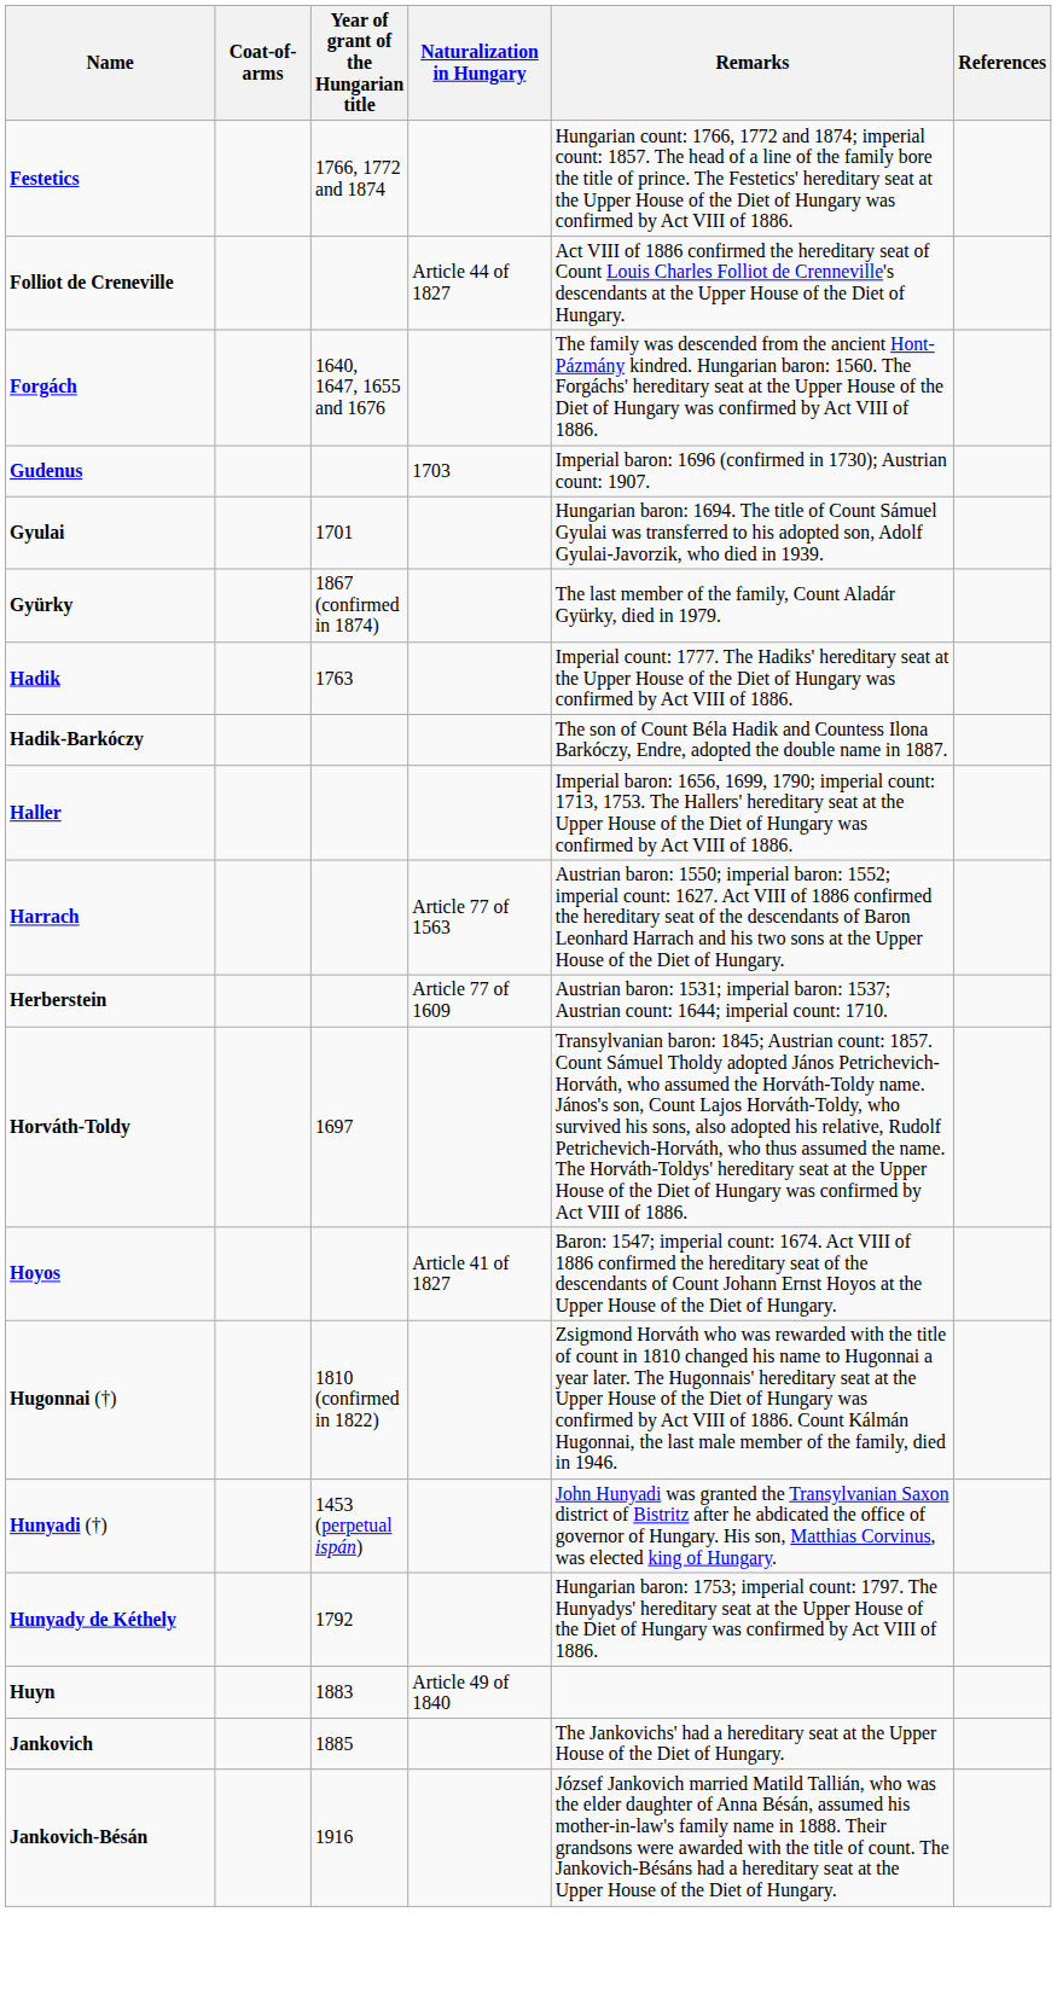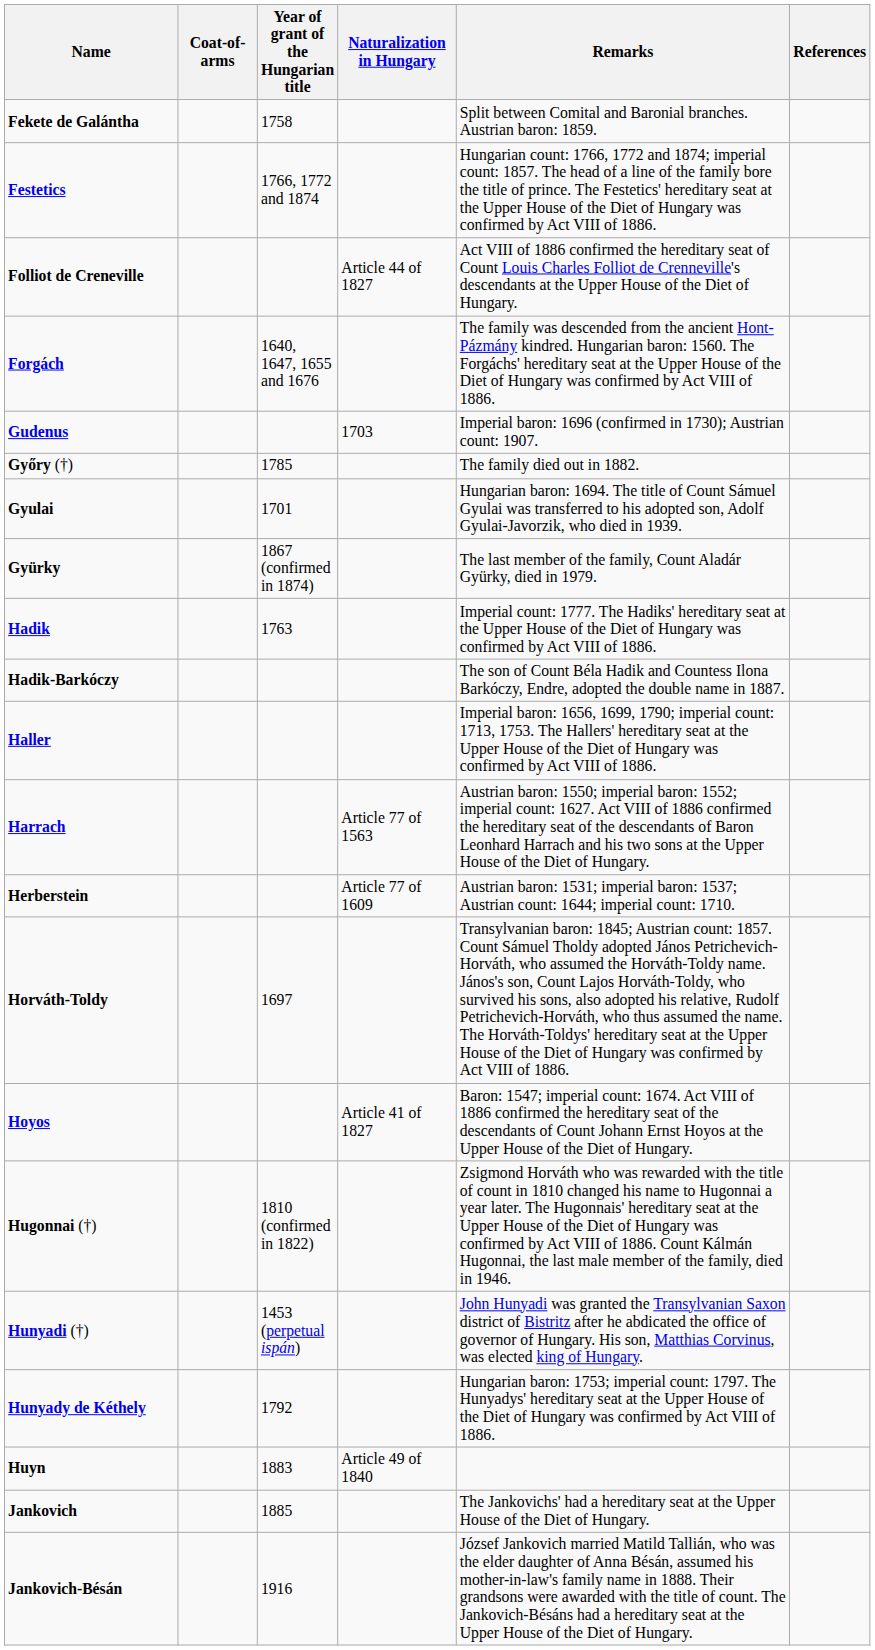+ row: Fekete de Galántha | 1758 | Split between Comital and Baronial branches. Austrian baron: 1859.
+ row: Győry (†) | 1785 | The family died out in 1882.
